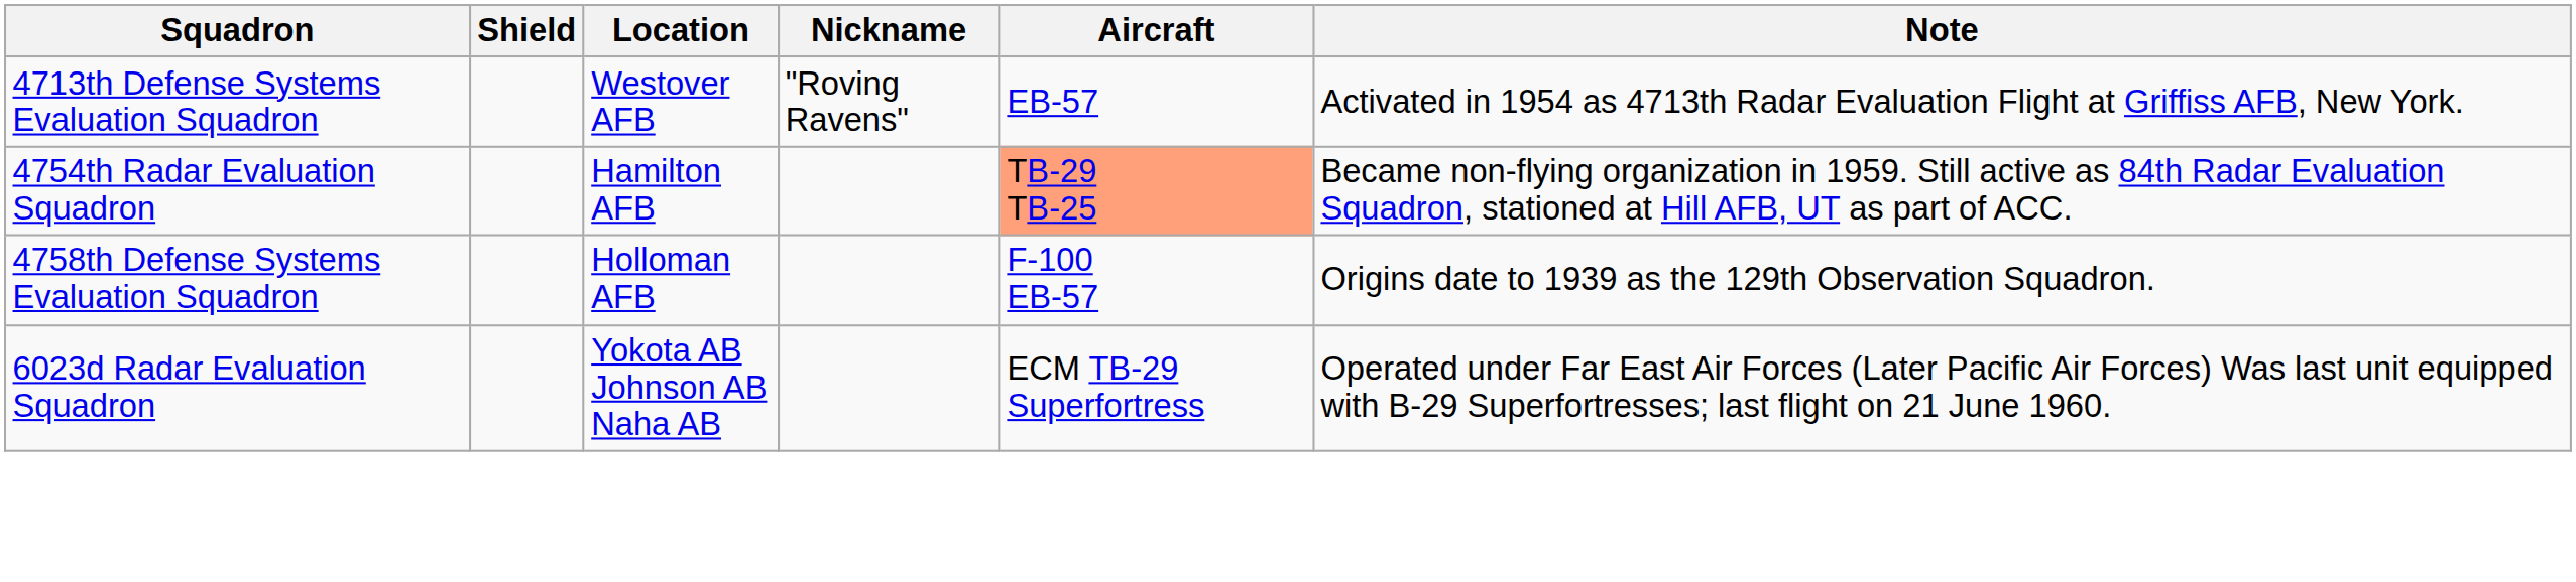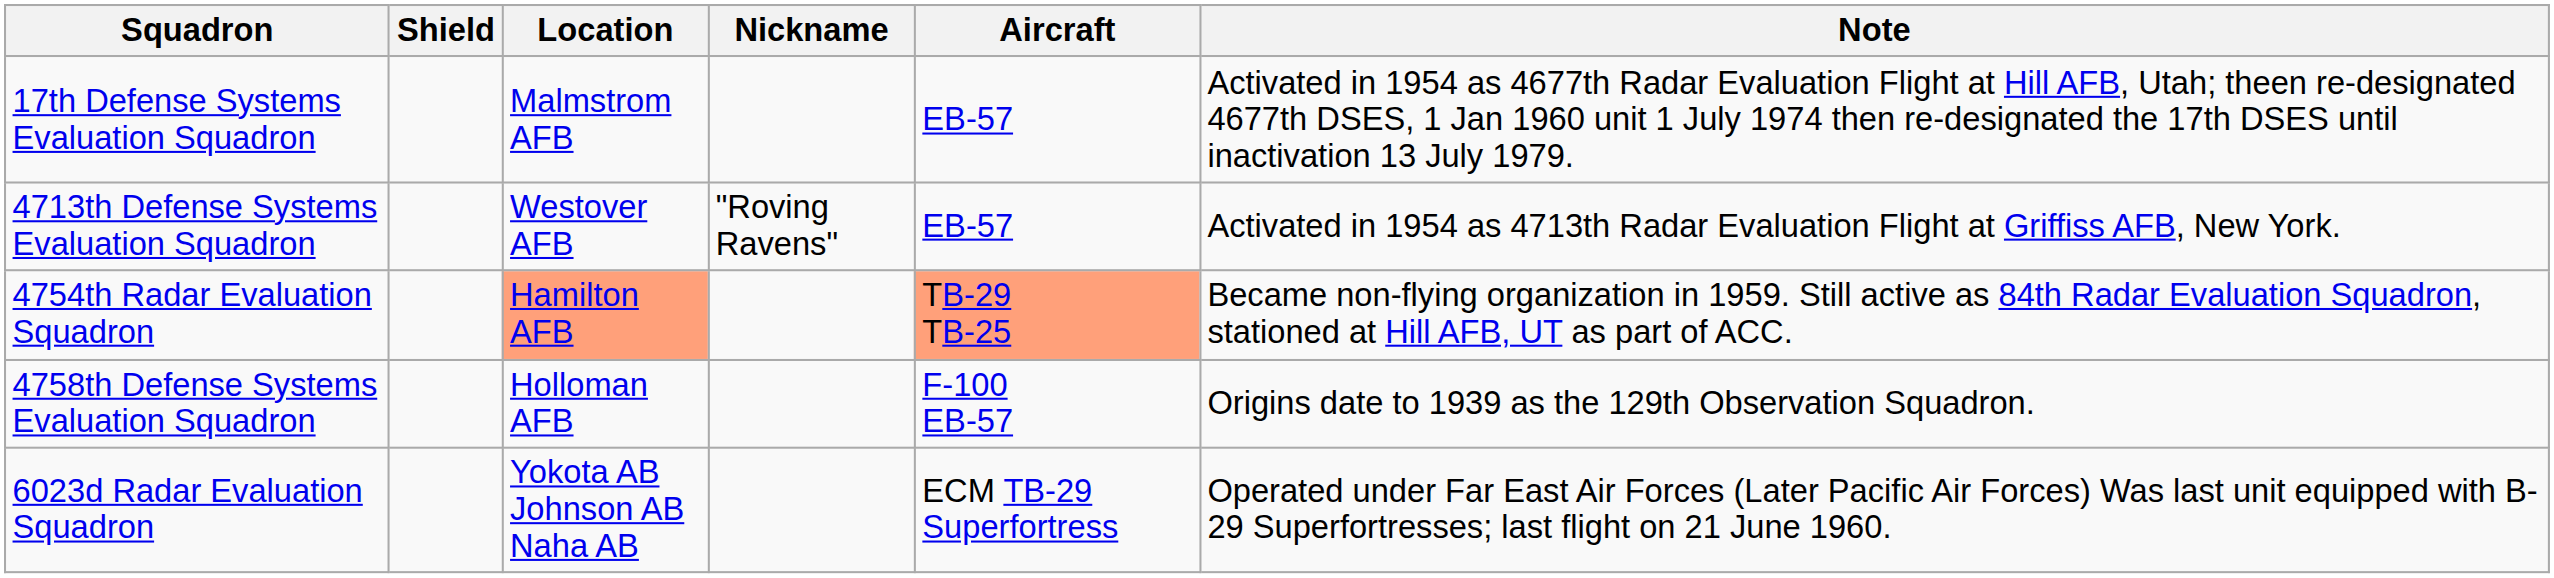+ row: 17th Defense Systems Evaluation Squadron | Malmstrom AFB | EB-57 | Activated in 1954 as 4677th Radar Evaluation Flight at Hill AFB, Utah; theen re-designated 4677th DSES, 1 Jan 1960 unit 1 July 1974 then re-designated the 17th DSES until inactivation 13 July 1979.
4754th Radar Evaluation Squadron | Location: no background -> lightsalmon background
